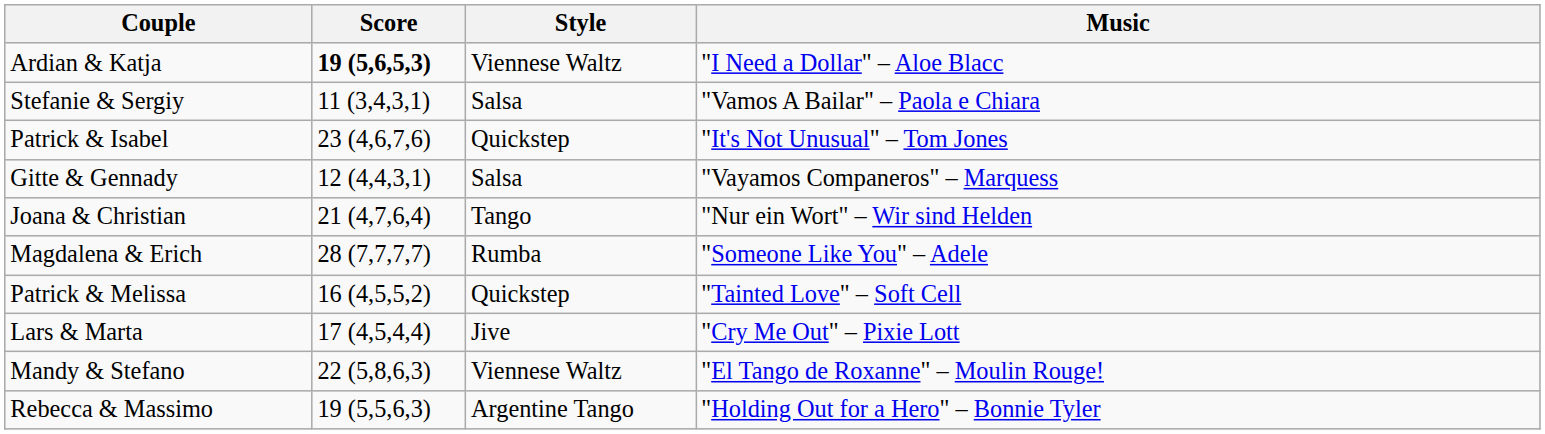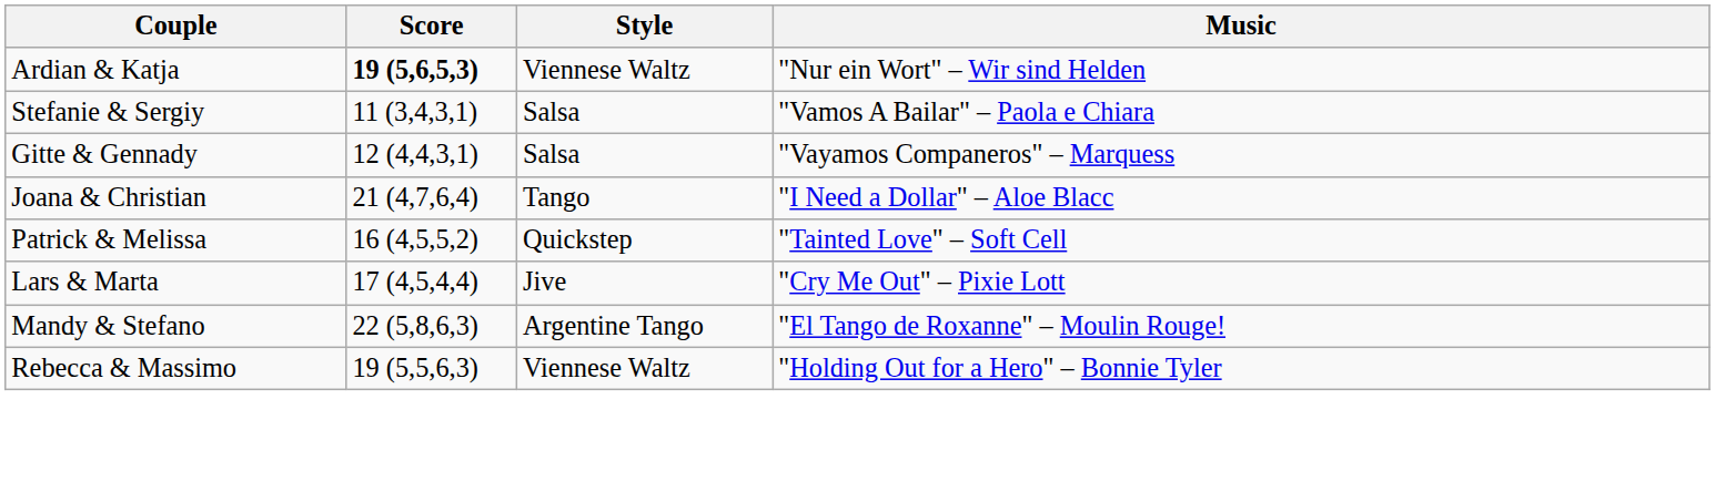Ardian & Katja | Music: "I Need a Dollar" – Aloe Blacc -> "Nur ein Wort" – Wir sind Helden
- row: Patrick & Isabel | 23 (4,6,7,6) | Quickstep | "It's Not Unusual" – Tom Jones
Joana & Christian | Music: "Nur ein Wort" – Wir sind Helden -> "I Need a Dollar" – Aloe Blacc
- row: Magdalena & Erich | 28 (7,7,7,7) | Rumba | "Someone Like You" – Adele
Mandy & Stefano | Style: Viennese Waltz -> Argentine Tango
Rebecca & Massimo | Style: Argentine Tango -> Viennese Waltz
